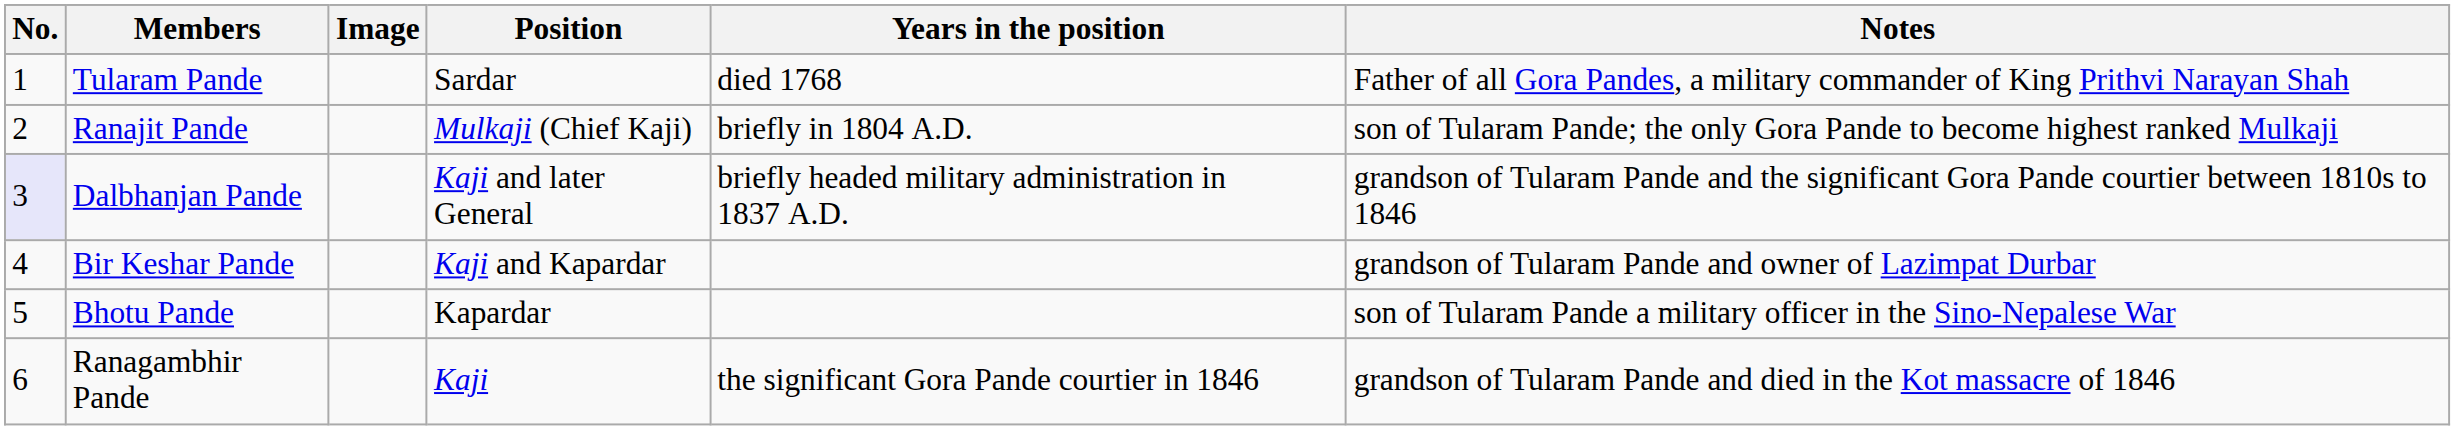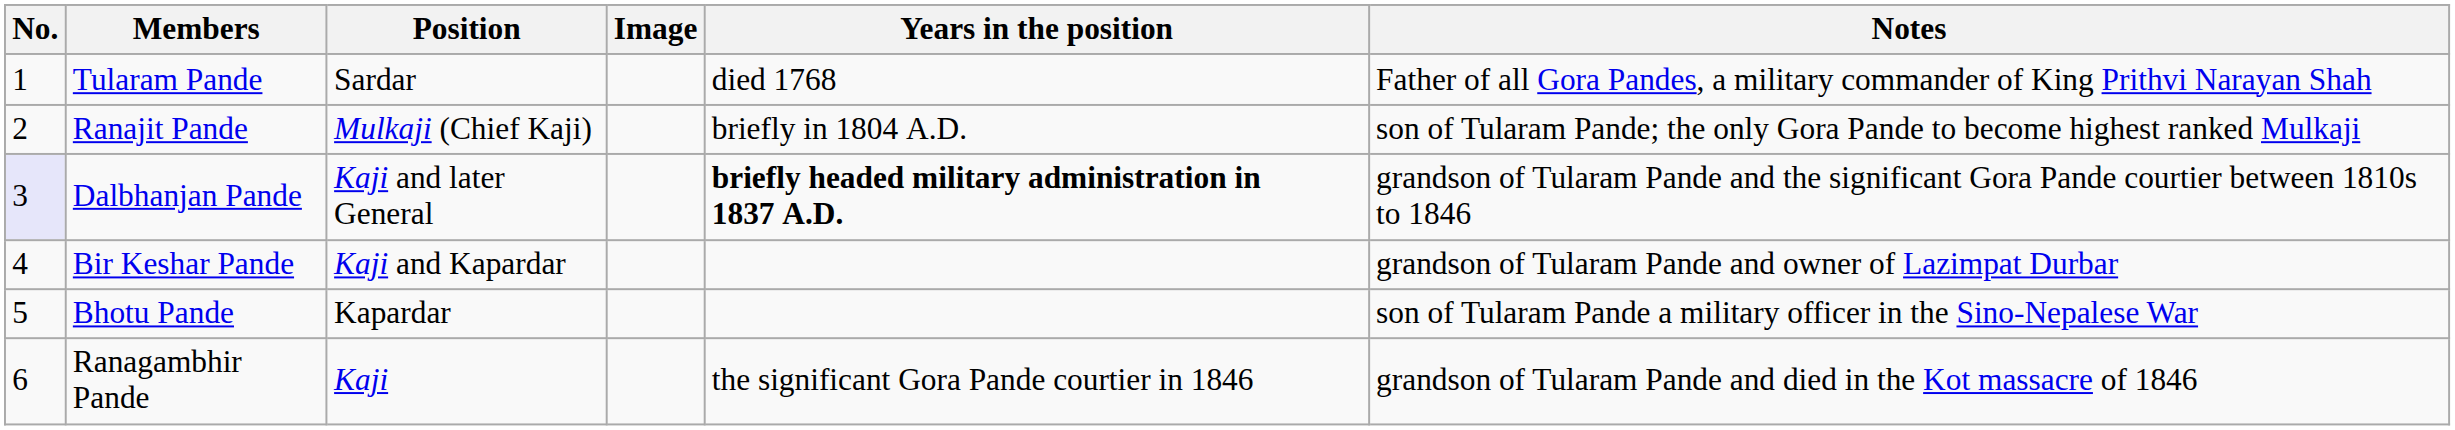columns swapped: Image <-> Position
Dalbhanjan Pande | Years in the position: normal -> bold
